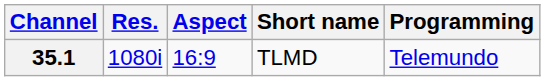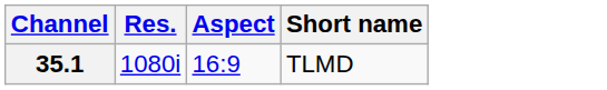- column: Programming | Telemundo
